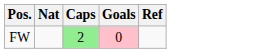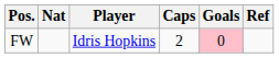+ column: Player | Idris Hopkins
FW | Caps: lightgreen background -> no background
